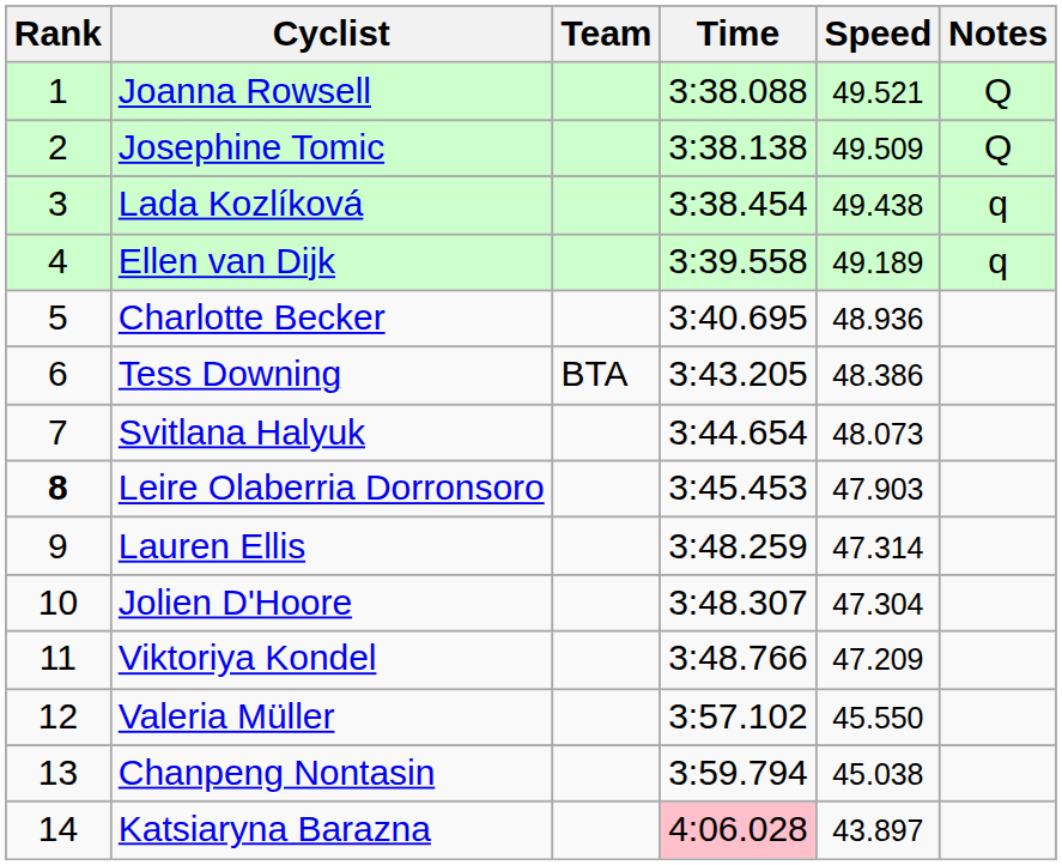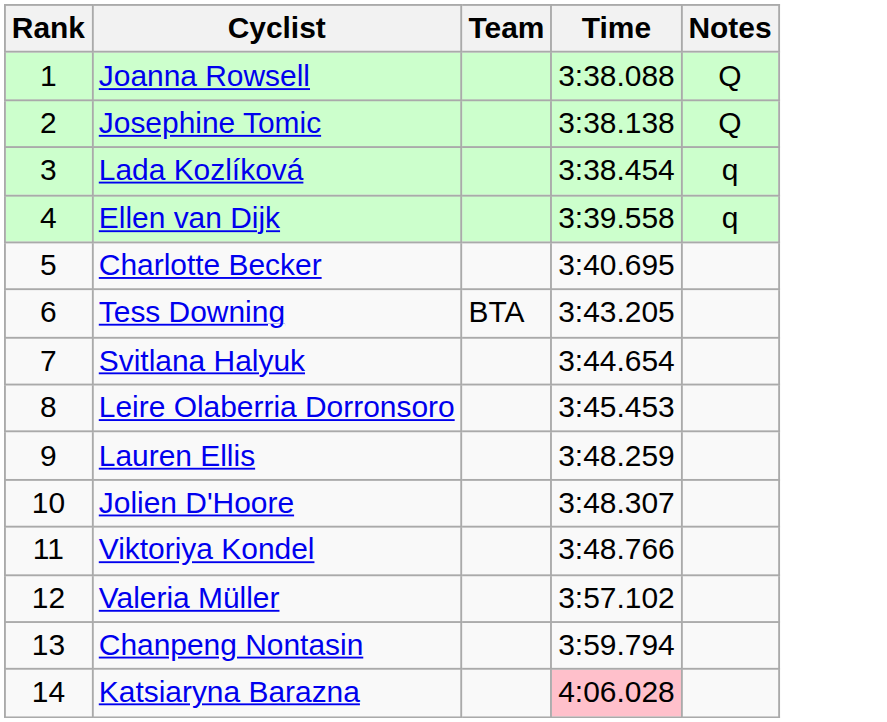- column: Speed | 49.521 | 49.509 | 49.438 | 49.189 | 48.936 | 48.386 | 48.073 | 47.903 | 47.314 | 47.304 | 47.209 | 45.550 | 45.038 | 43.897
Leire Olaberria Dorronsoro | Rank: bold -> normal
